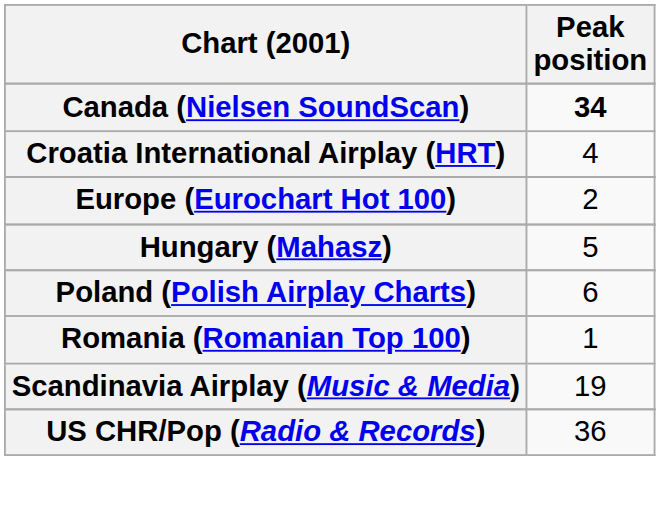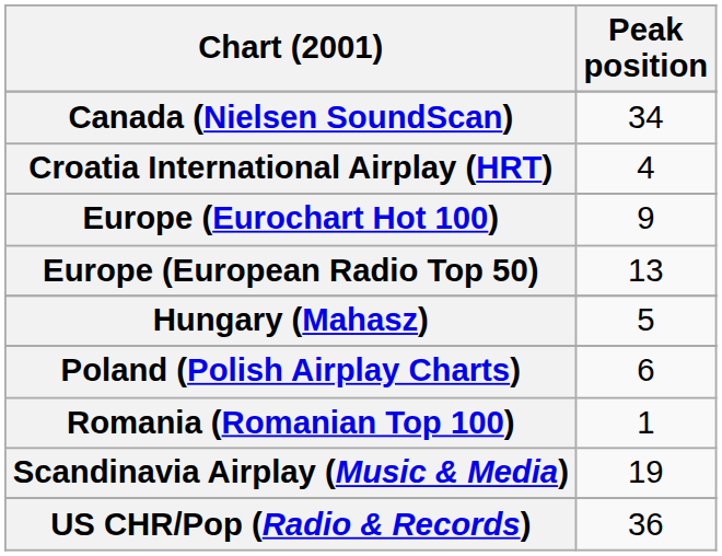Canada (Nielsen SoundScan) | Peak position: bold -> normal
Europe (Eurochart Hot 100) | Peak position: 2 -> 9
+ row: Europe (European Radio Top 50) | 13
